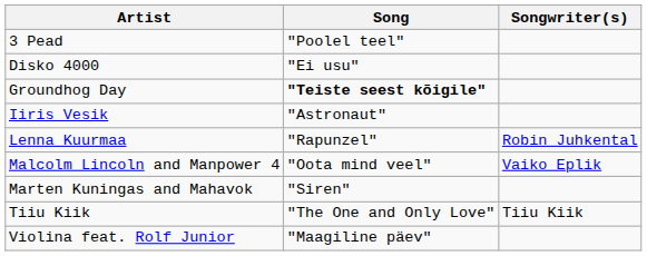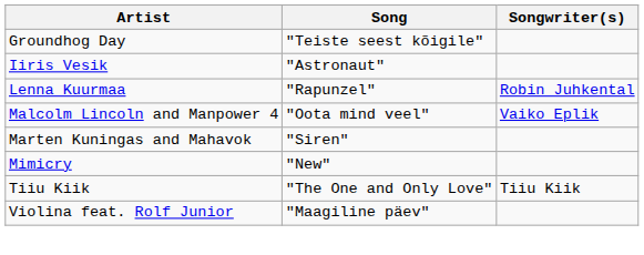- row: 3 Pead | "Poolel teel"
- row: Disko 4000 | "Ei usu"
Groundhog Day | Song: bold -> normal
+ row: Mimicry | "New"
